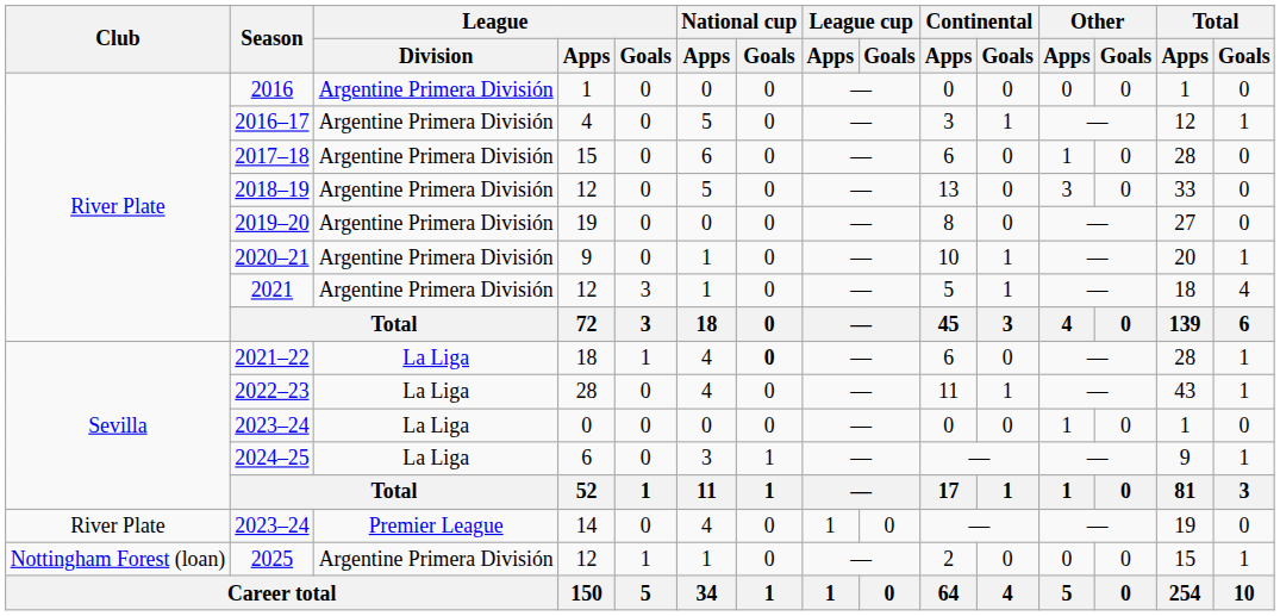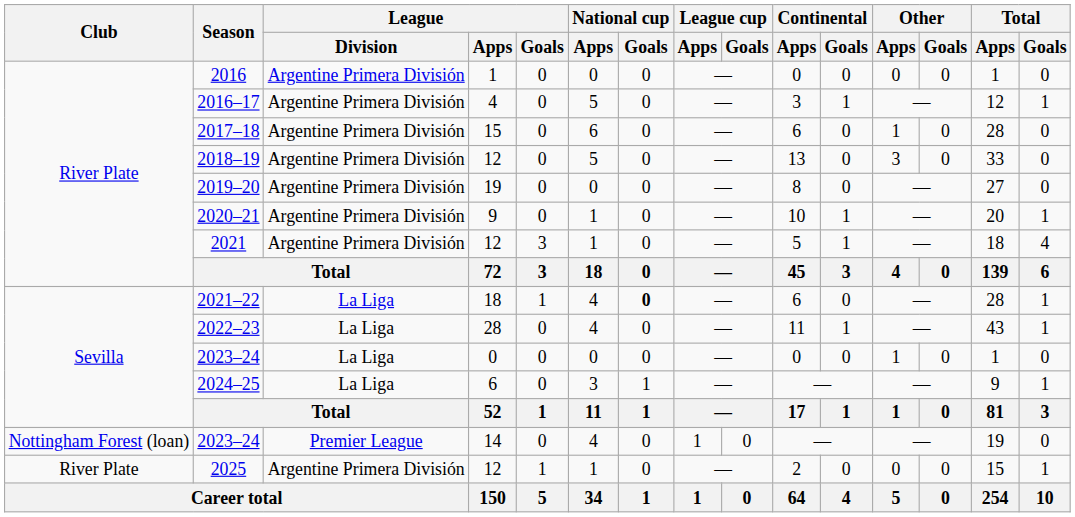2023–24 / 14 | Club: River Plate -> Nottingham Forest (loan)
2025 | Club: Nottingham Forest (loan) -> River Plate
